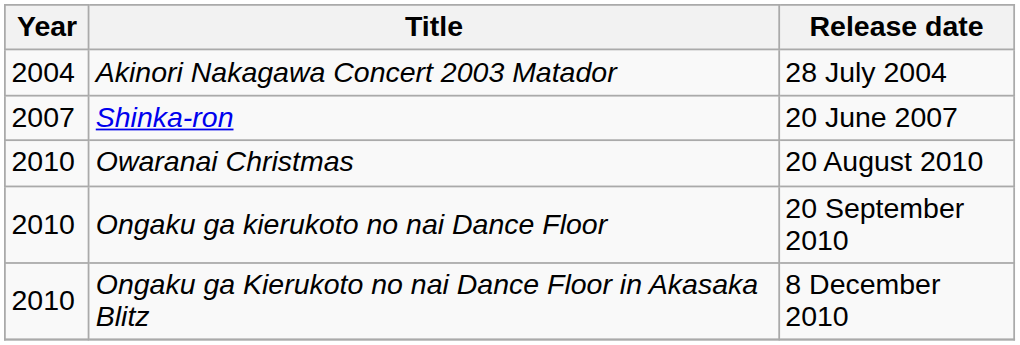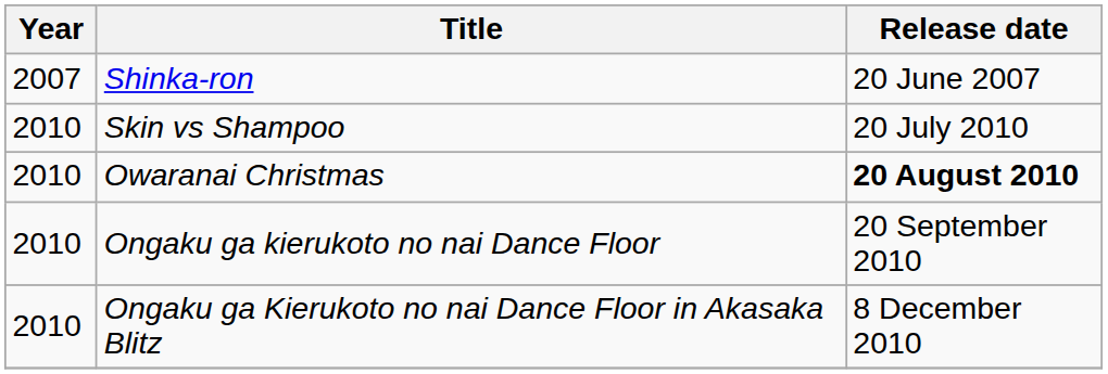- row: 2004 | Akinori Nakagawa Concert 2003 Matador | 28 July 2004
+ row: 2010 | Skin vs Shampoo | 20 July 2010
Owaranai Christmas | Release date: normal -> bold
